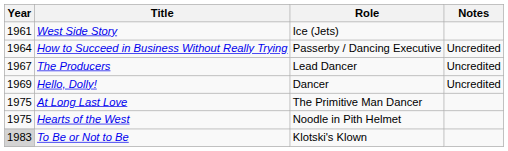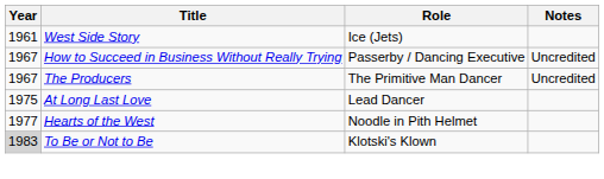How to Succeed in Business Without Really Trying | Year: 1964 -> 1967
The Producers | Role: Lead Dancer -> The Primitive Man Dancer
- row: 1969 | Hello, Dolly! | Dancer | Uncredited
At Long Last Love | Role: The Primitive Man Dancer -> Lead Dancer
Hearts of the West | Year: 1975 -> 1977
